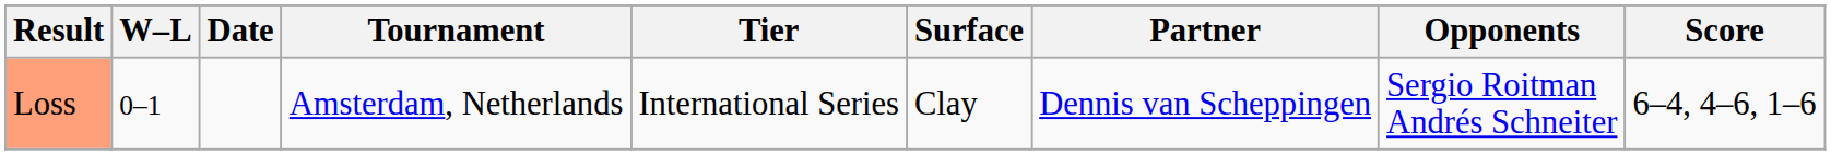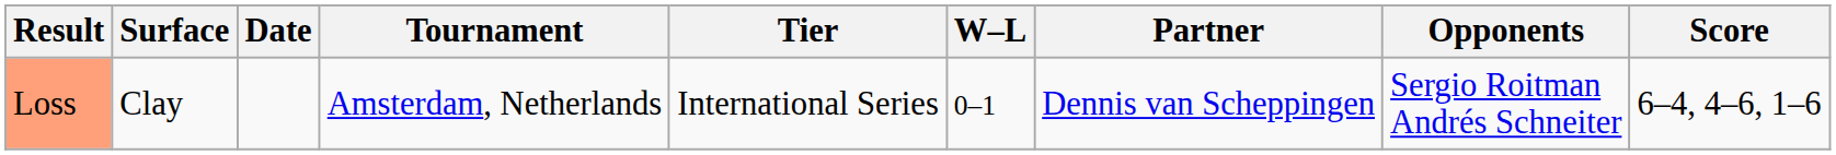columns swapped: W–L <-> Surface
